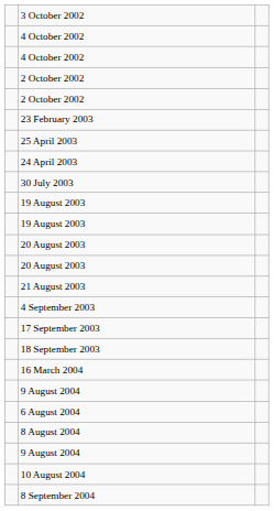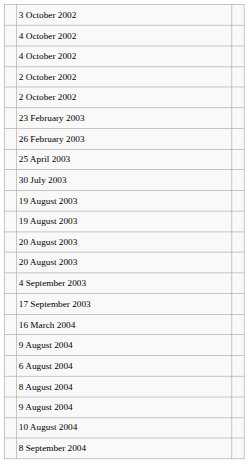+ row: 26 February 2003
- row: 24 April 2003
- row: 21 August 2003
- row: 18 September 2003
